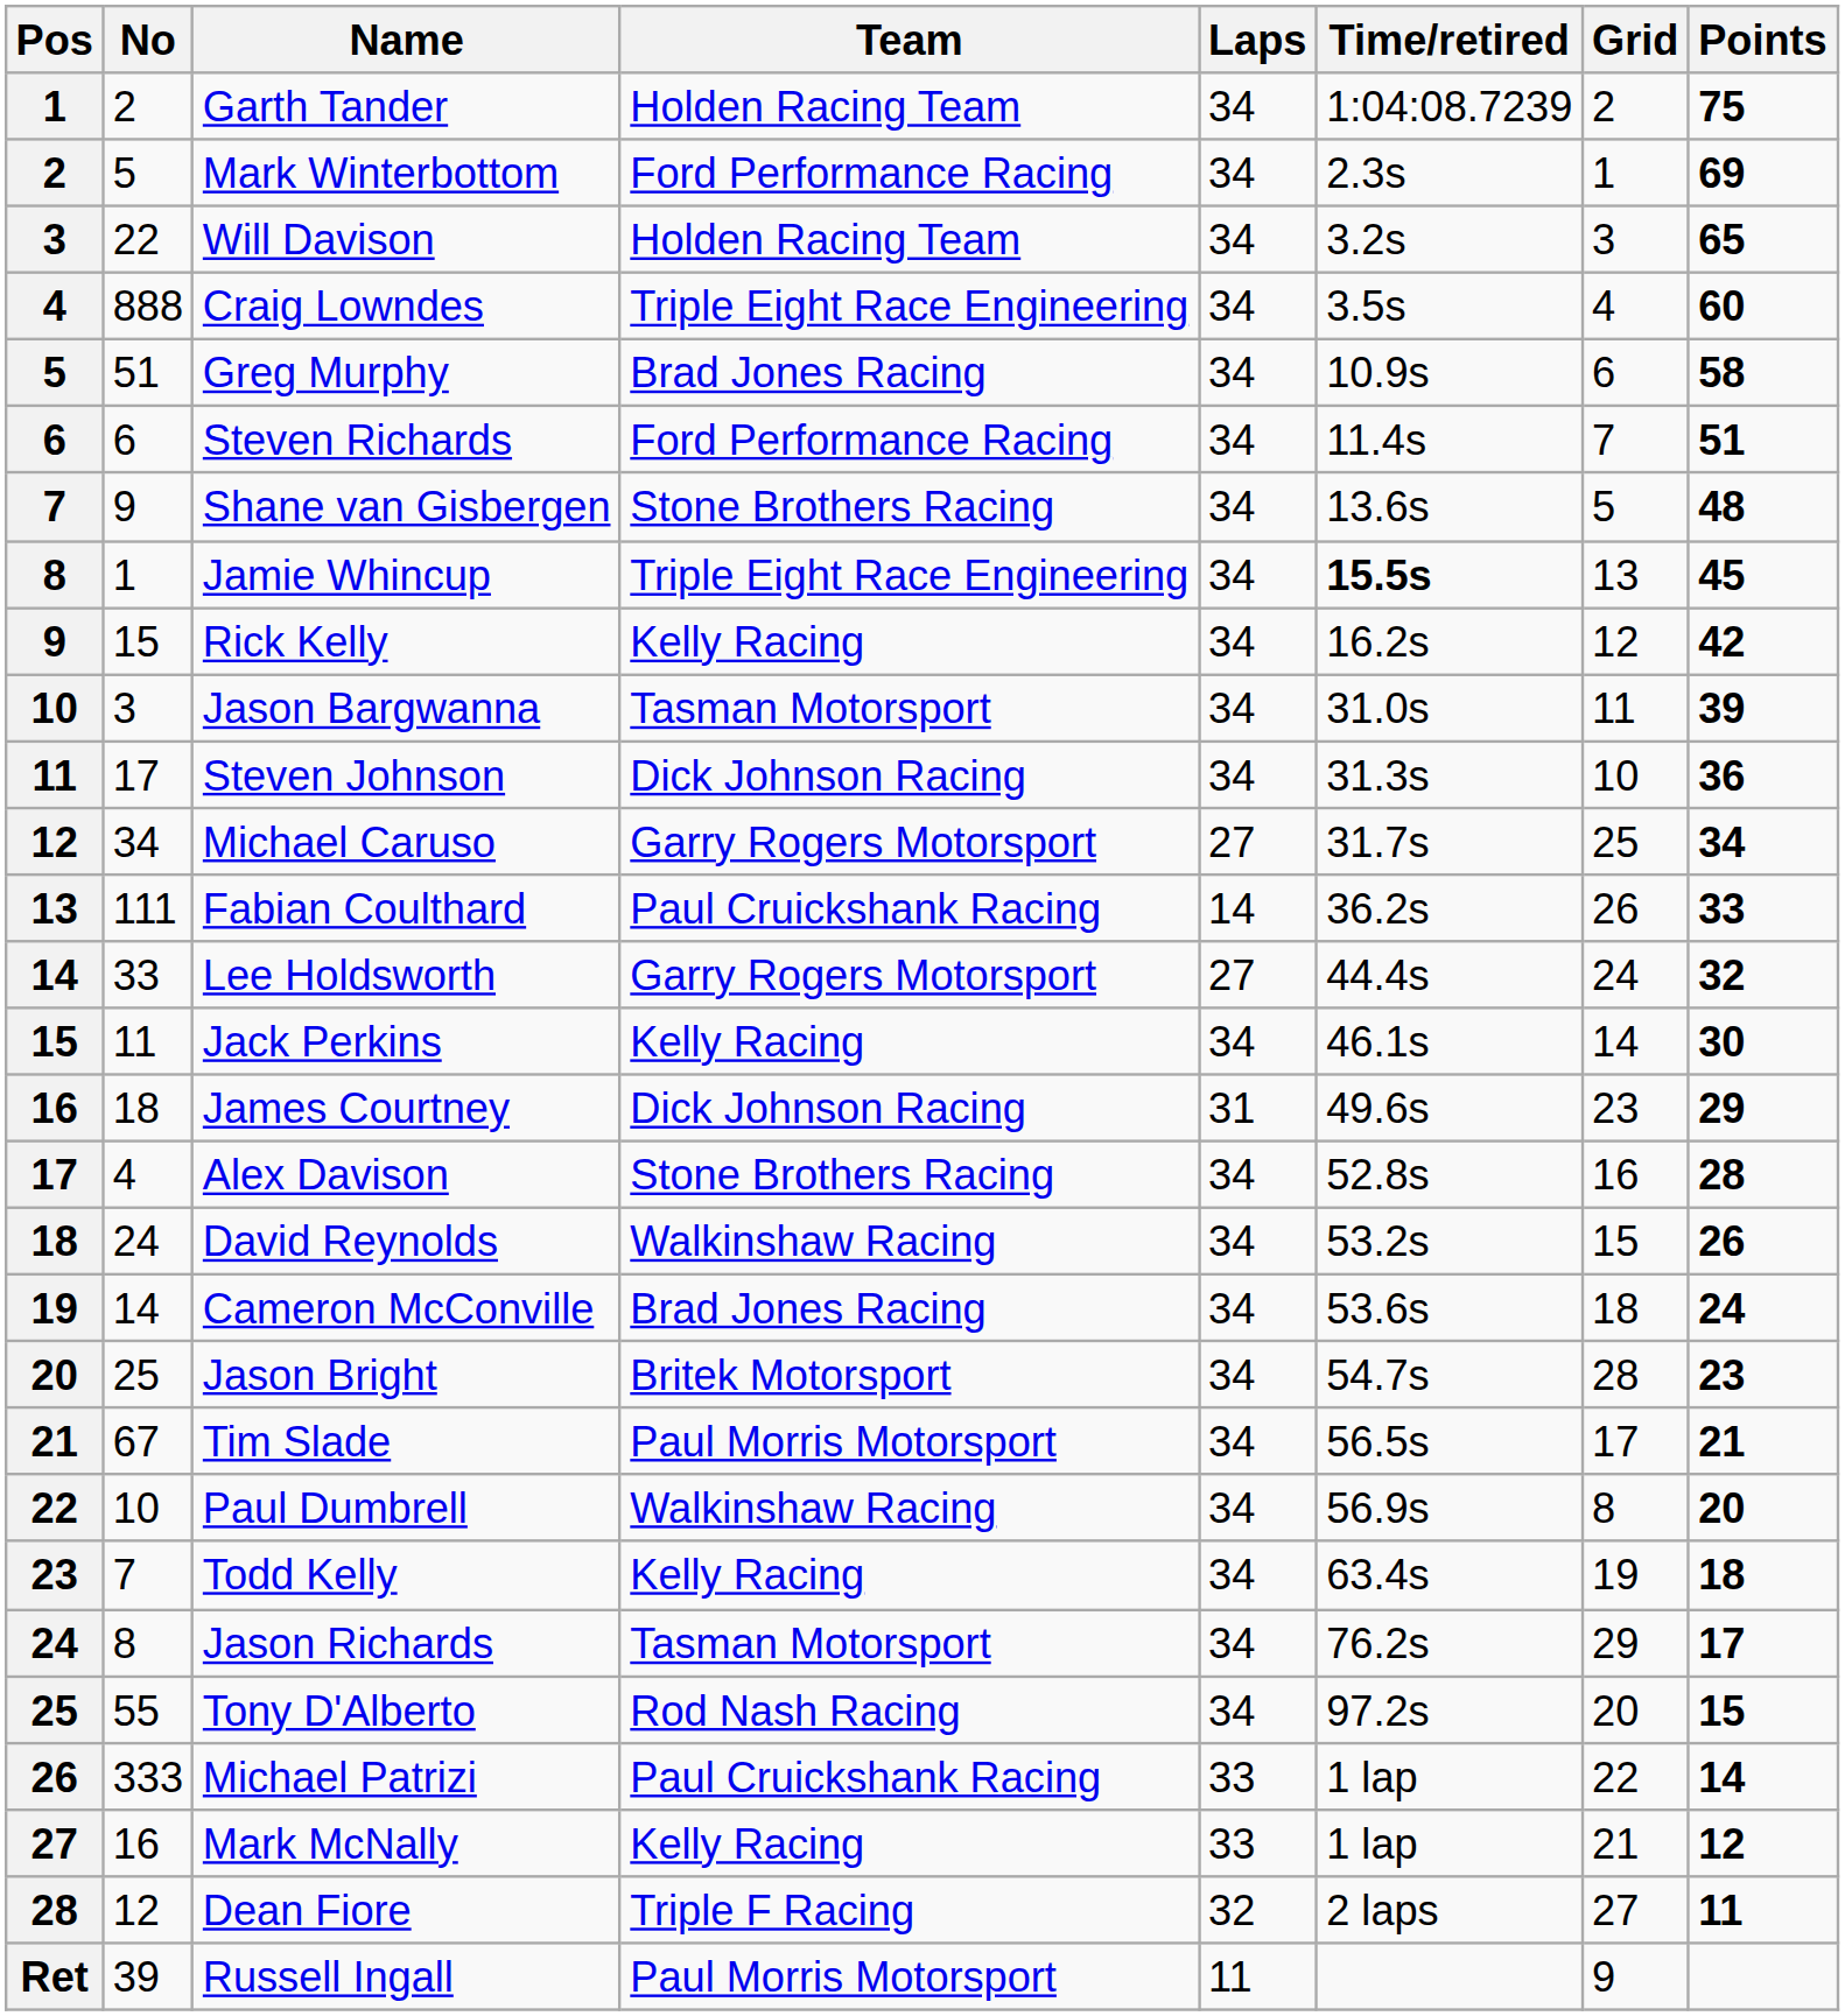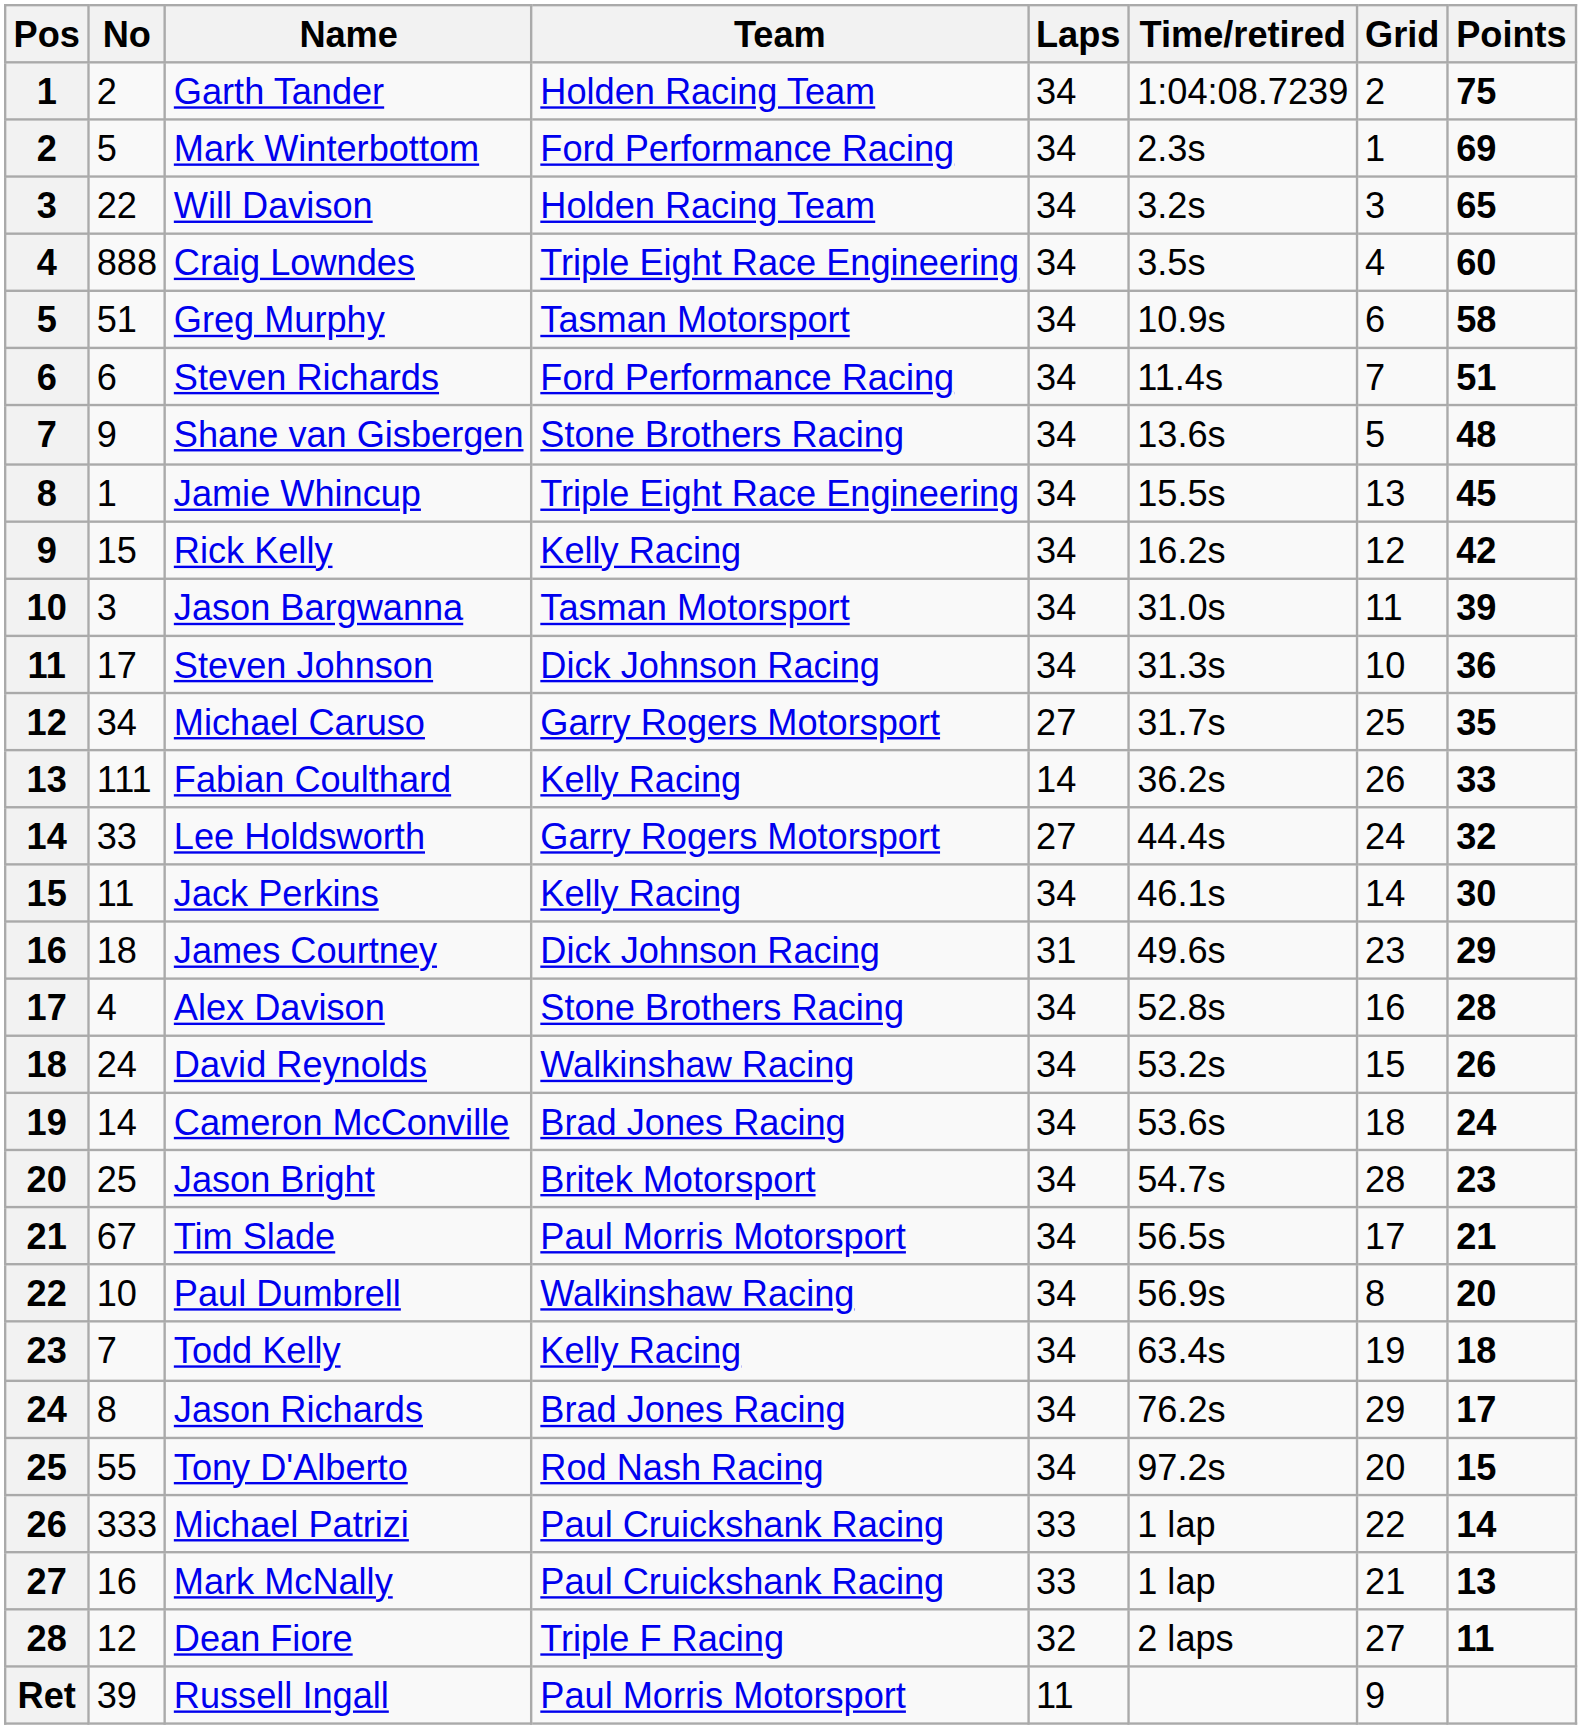Greg Murphy | Team: Brad Jones Racing -> Tasman Motorsport
Jamie Whincup | Time/retired: bold -> normal
Michael Caruso | Points: 34 -> 35
Fabian Coulthard | Team: Paul Cruickshank Racing -> Kelly Racing
Jason Richards | Team: Tasman Motorsport -> Brad Jones Racing
Mark McNally | Team: Kelly Racing -> Paul Cruickshank Racing
Mark McNally | Points: 12 -> 13
